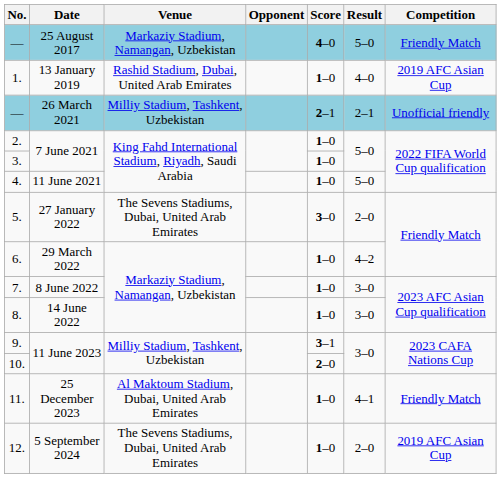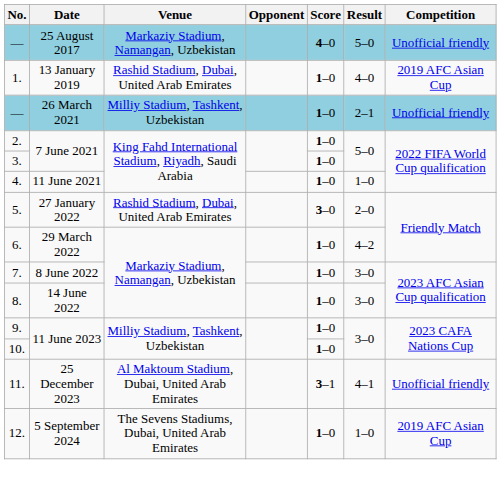— / 25 August 2017 | Competition: Friendly Match -> Unofficial friendly
— / 26 March 2021 | Score: 2–1 -> 1–0
4. | Result: 5–0 -> 1–0
5. | Venue: The Sevens Stadiums, Dubai, United Arab Emirates -> Rashid Stadium, Dubai, United Arab Emirates
9. | Score: 3–1 -> 1–0
10. | Score: 2–0 -> 1–0
11. | Score: 1–0 -> 3–1
11. | Competition: Friendly Match -> Unofficial friendly
12. | Result: 2–0 -> 1–0
